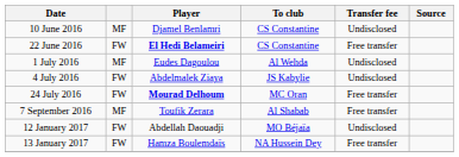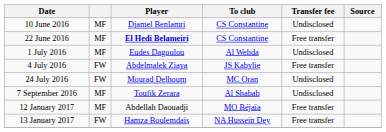22 June 2016 | column 2: FW -> MF
4 July 2016 | Transfer fee: Undisclosed -> Free transfer
24 July 2016 | Player: bold -> normal
24 July 2016 | Transfer fee: Free transfer -> Undisclosed
7 September 2016 | Transfer fee: Free transfer -> Undisclosed
12 January 2017 | column 2: FW -> MF
12 January 2017 | Transfer fee: Undisclosed -> Free transfer
